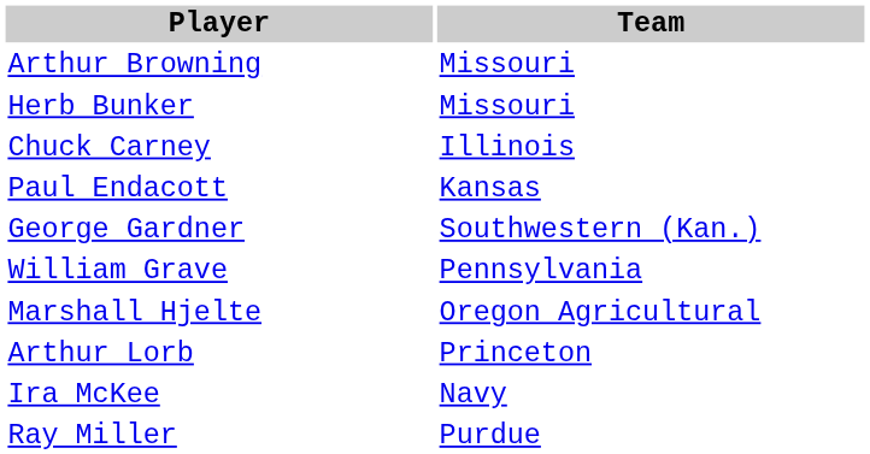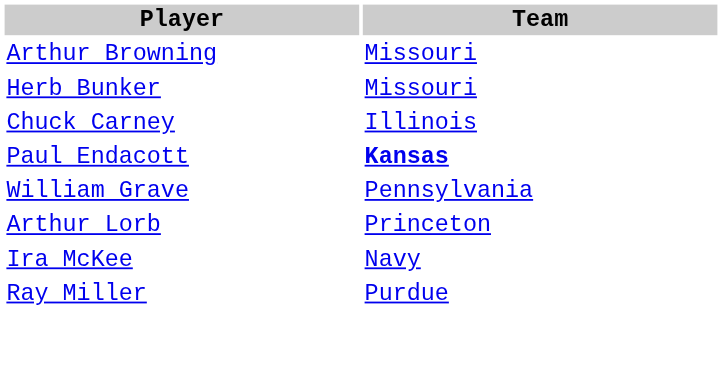Paul Endacott | Team: normal -> bold
- row: George Gardner | Southwestern (Kan.)
- row: Marshall Hjelte | Oregon Agricultural
